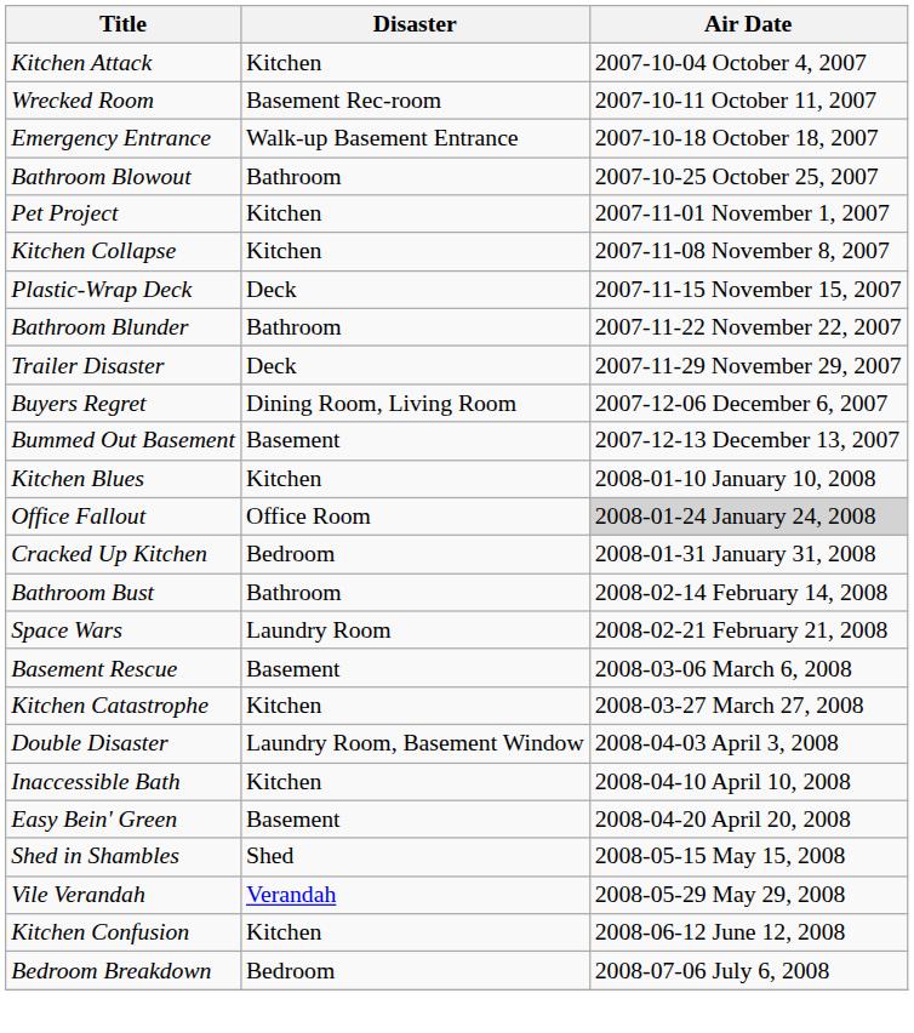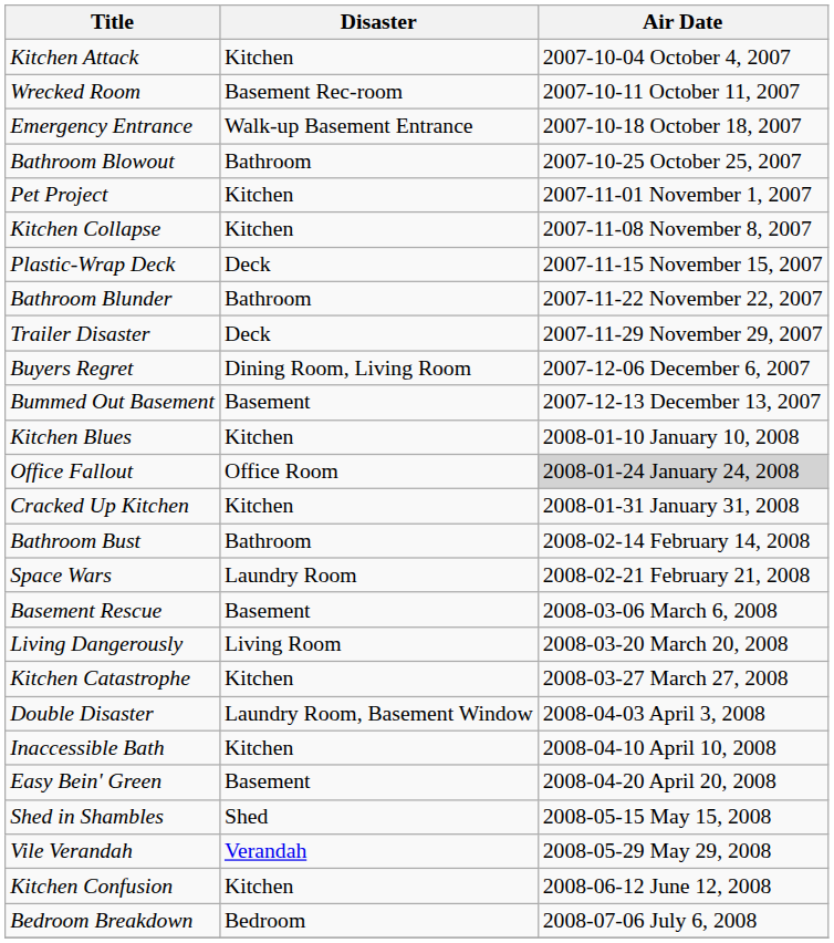Cracked Up Kitchen | Disaster: Bedroom -> Kitchen
+ row: Living Dangerously | Living Room | 2008-03-20 March 20, 2008
